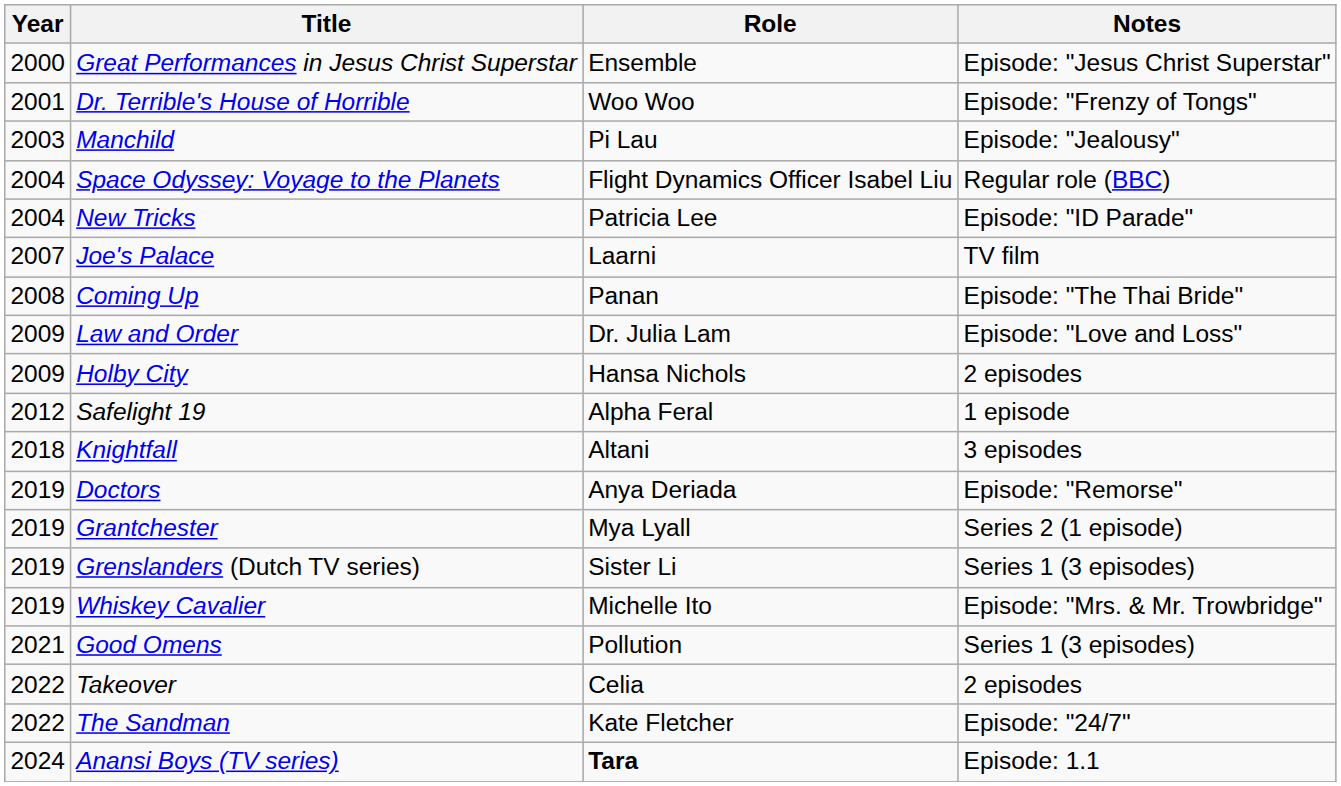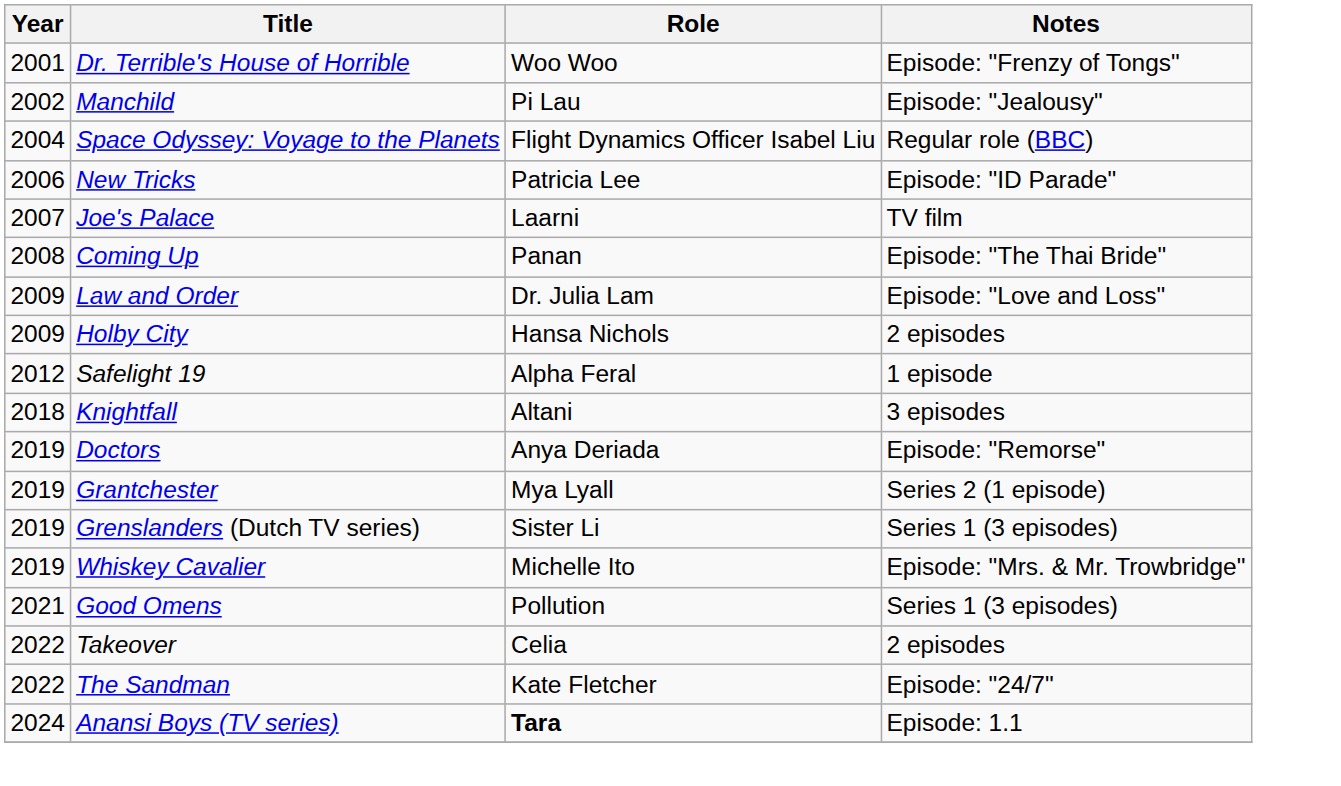- row: 2000 | Great Performances in Jesus Christ Superstar | Ensemble | Episode: "Jesus Christ Superstar"
Manchild | Year: 2003 -> 2002
New Tricks | Year: 2004 -> 2006
